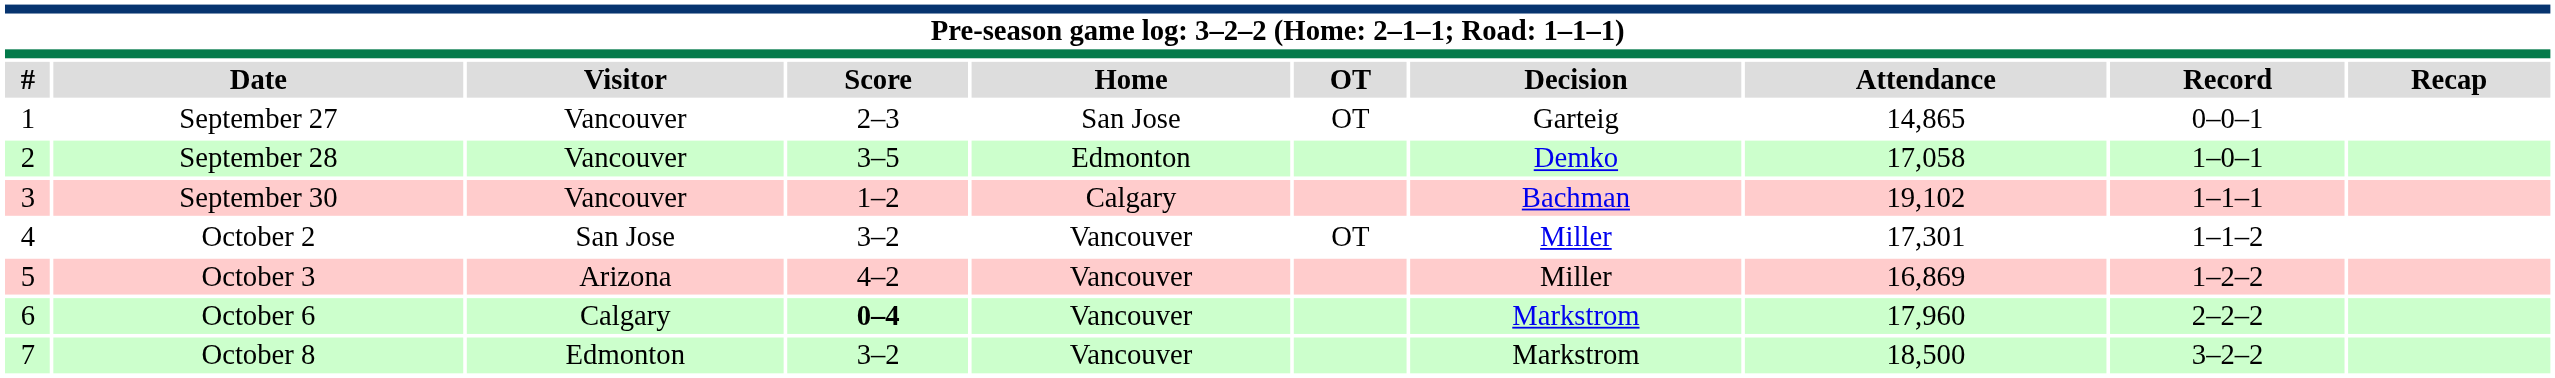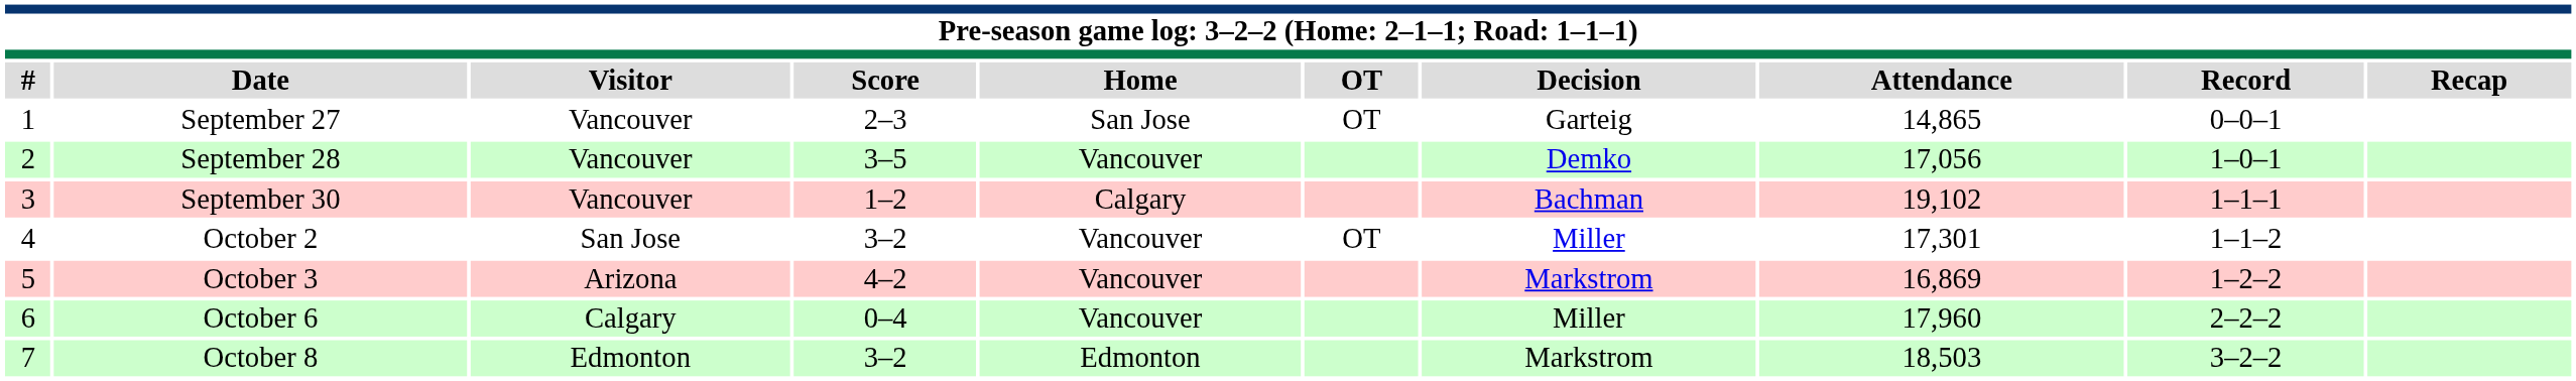September 28 | Home: Edmonton -> Vancouver
September 28 | Attendance: 17,058 -> 17,056
October 3 | Decision: Miller -> Markstrom
October 6 | Score: bold -> normal
October 6 | Decision: Markstrom -> Miller
October 8 | Home: Vancouver -> Edmonton
October 8 | Attendance: 18,500 -> 18,503
